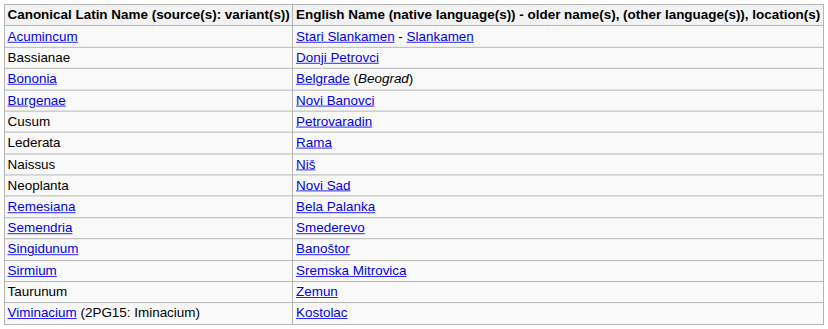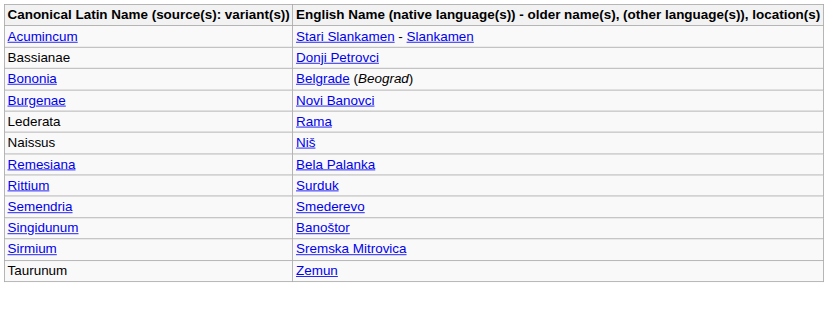- row: Cusum | Petrovaradin
- row: Neoplanta | Novi Sad
+ row: Rittium | Surduk
- row: Viminacium (2PG15: Iminacium) | Kostolac
